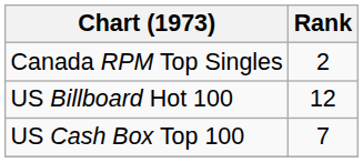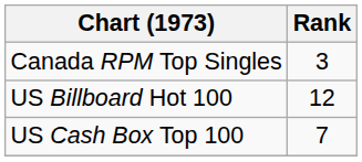Canada RPM Top Singles | Rank: 2 -> 3
